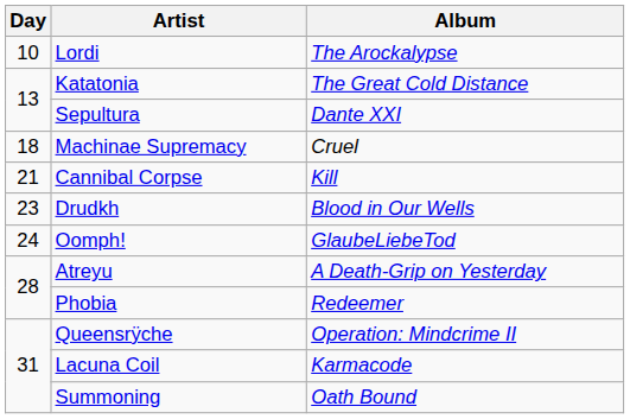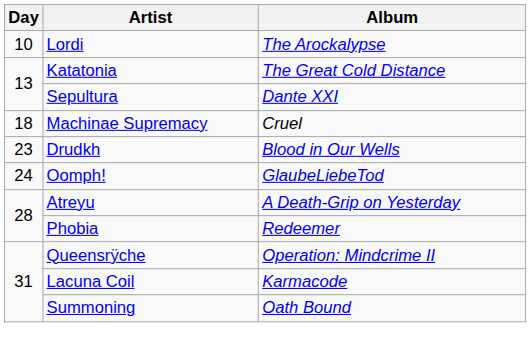- row: 21 | Cannibal Corpse | Kill
